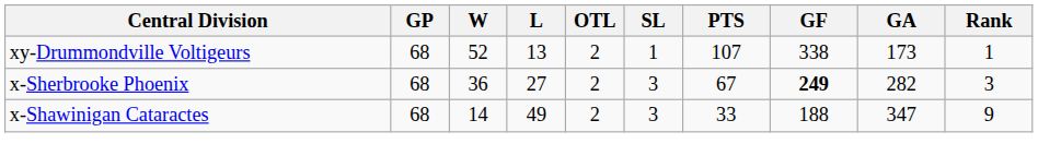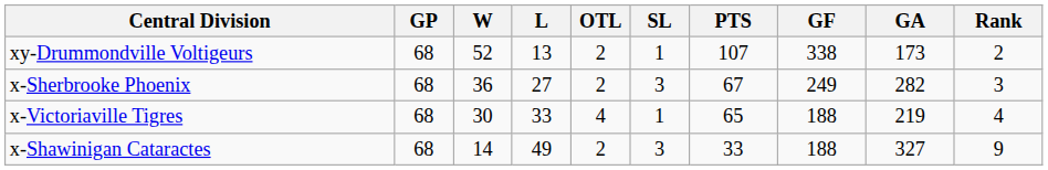xy-Drummondville Voltigeurs | Rank: 1 -> 2
x-Sherbrooke Phoenix | GF: bold -> normal
+ row: x-Victoriaville Tigres | 68 | 30 | 33 | 4 | 1 | 65 | 188 | 219 | 4
x-Shawinigan Cataractes | GA: 347 -> 327
